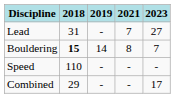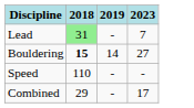- column: 2021 | 7 | 8 | - | -
Lead | 2018: no background -> lightgreen background
Lead | 2023: 27 -> 7
Bouldering | 2023: 7 -> 27
